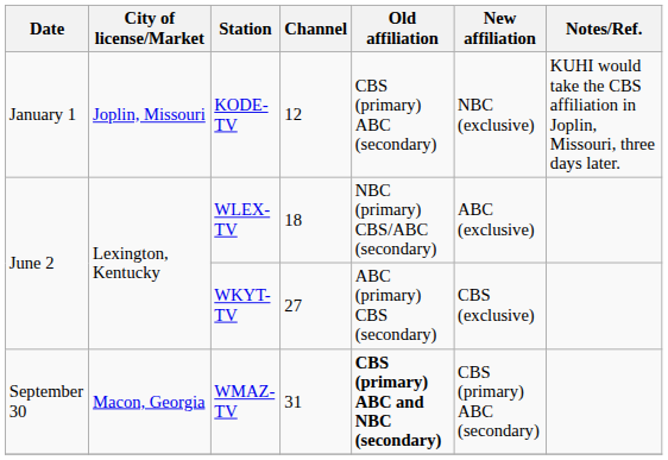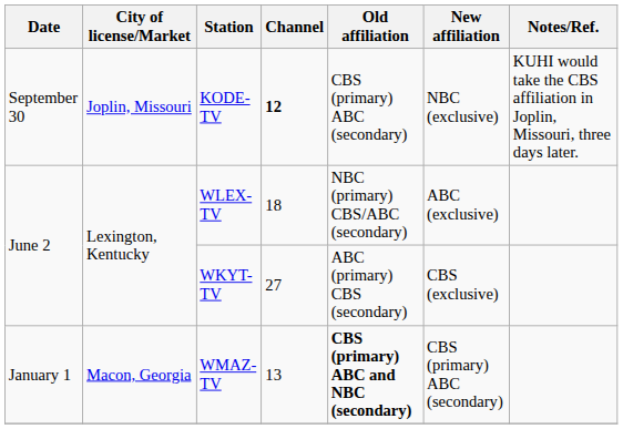KODE-TV | Date: January 1 -> September 30
KODE-TV | Channel: normal -> bold
WMAZ-TV | Date: September 30 -> January 1
WMAZ-TV | Channel: 31 -> 13
